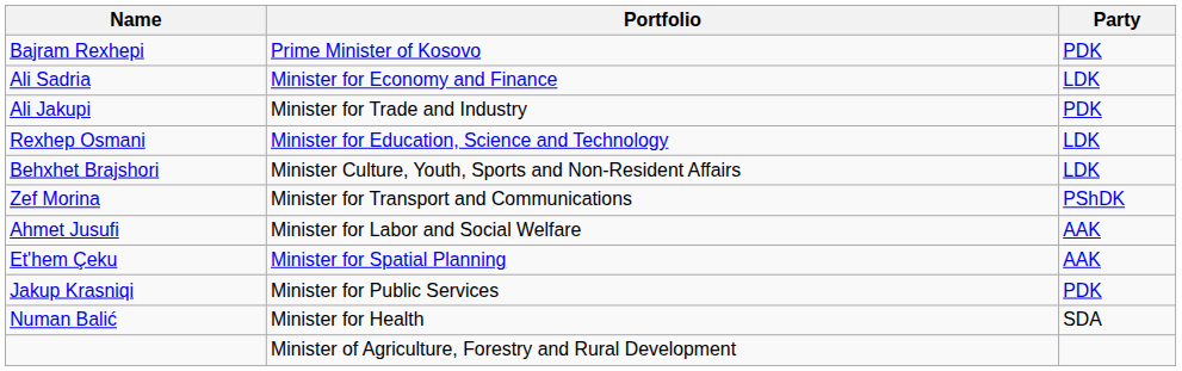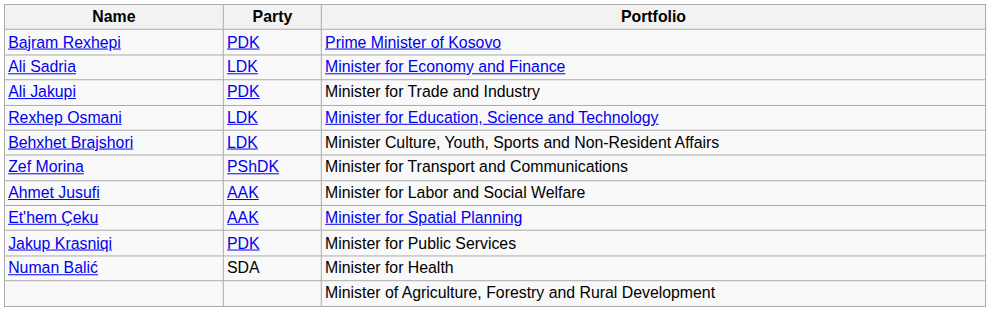columns swapped: Party <-> Portfolio
